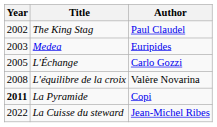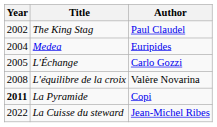Medea | Year: 2003 -> 2004
